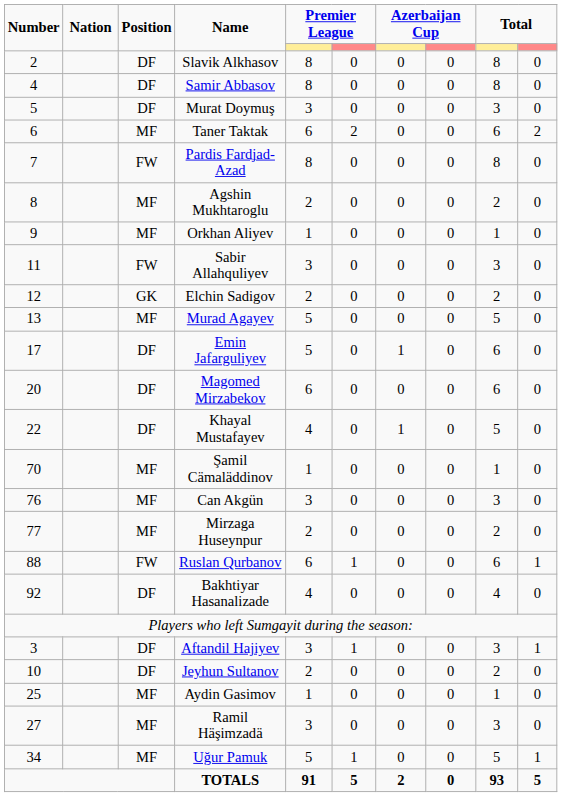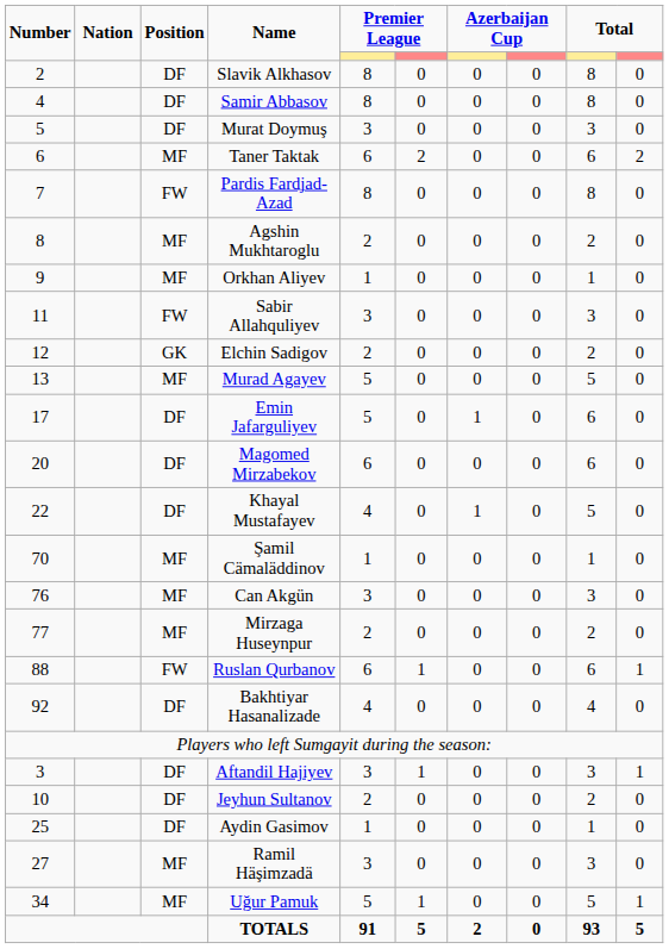Aydin Gasimov | Position: MF -> DF
